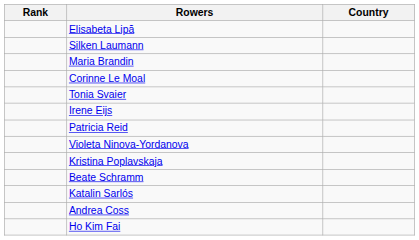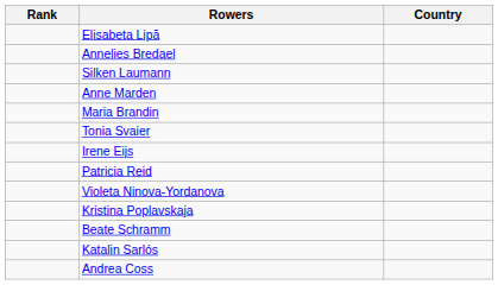+ row: Annelies Bredael
+ row: Anne Marden
- row: Corinne Le Moal
- row: Ho Kim Fai
